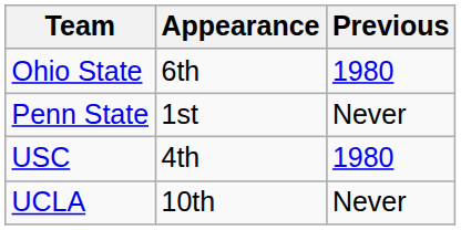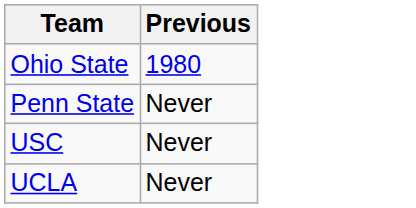- column: Appearance | 6th | 1st | 4th | 10th
USC | Previous: 1980 -> Never
